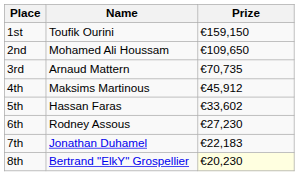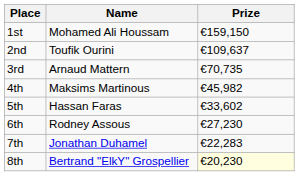1st | Name: Toufik Ourini -> Mohamed Ali Houssam
2nd | Name: Mohamed Ali Houssam -> Toufik Ourini
2nd | Prize: €109,650 -> €109,637
4th | Prize: €45,912 -> €45,982
7th | Prize: €22,183 -> €22,283
